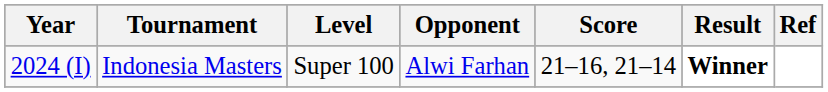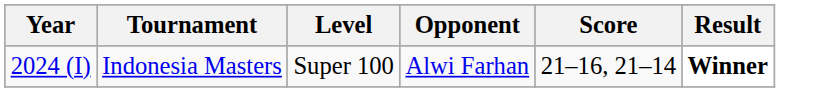- column: Ref
